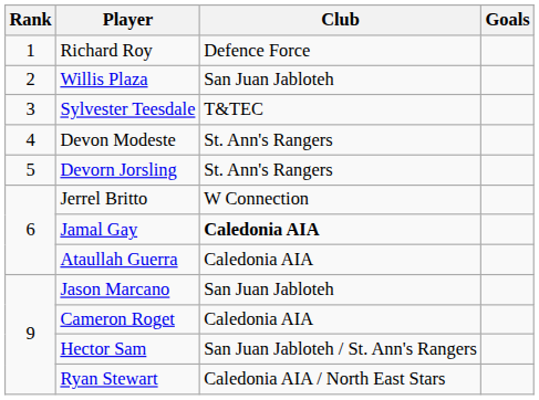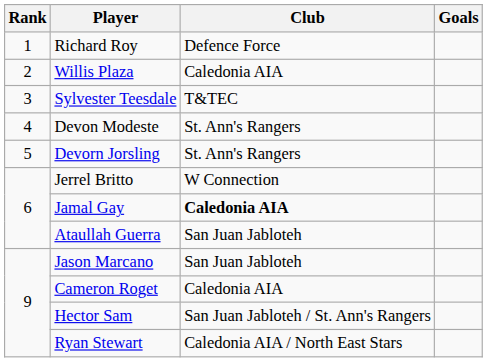Willis Plaza | Club: San Juan Jabloteh -> Caledonia AIA
Ataullah Guerra | Club: Caledonia AIA -> San Juan Jabloteh
